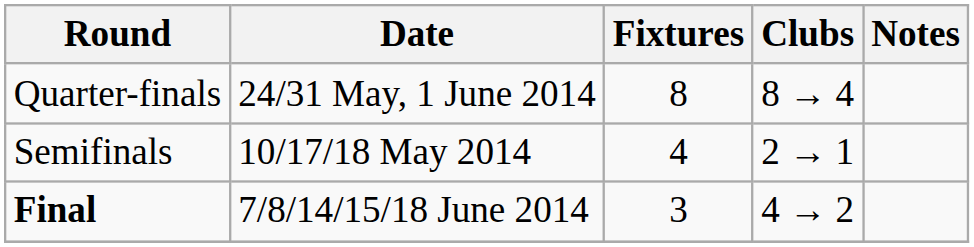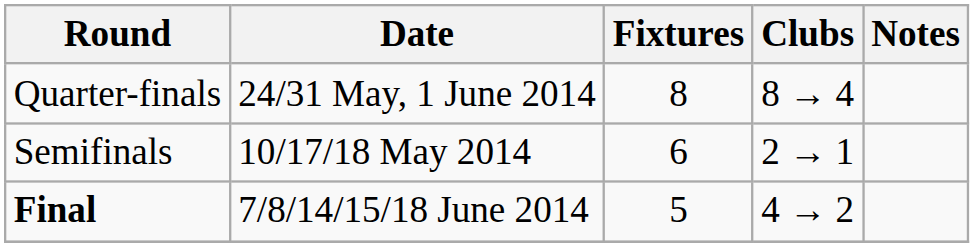Semifinals | Fixtures: 4 -> 6
Final | Fixtures: 3 -> 5
